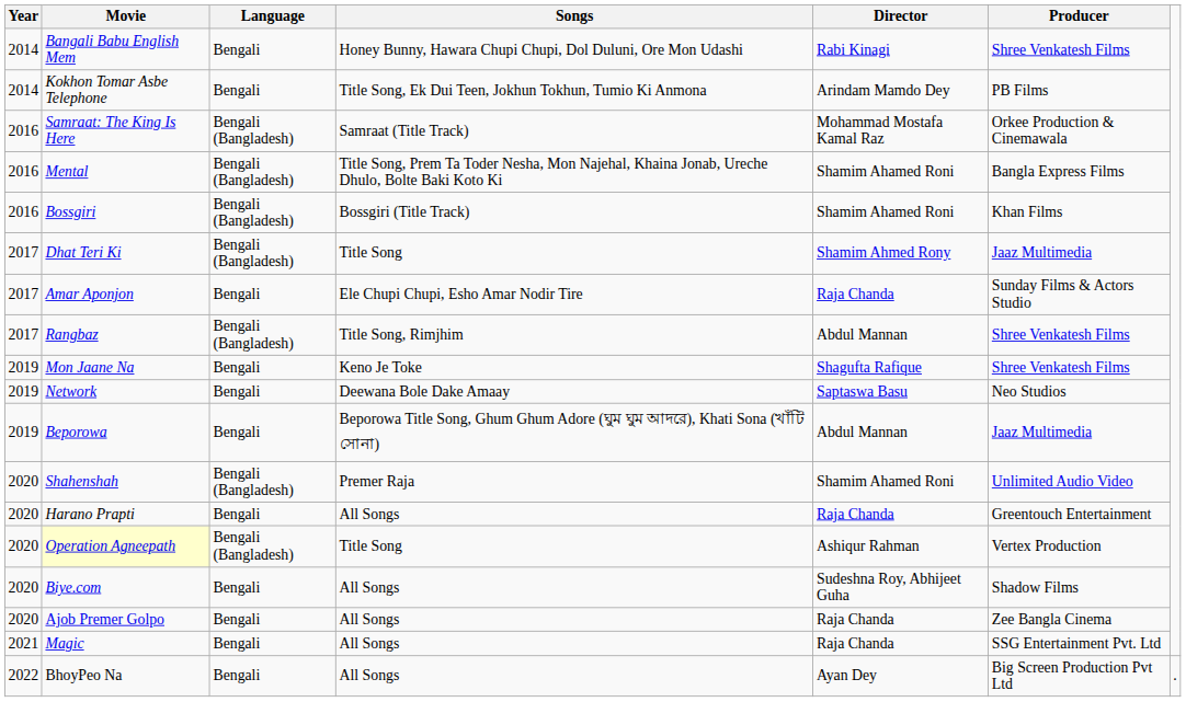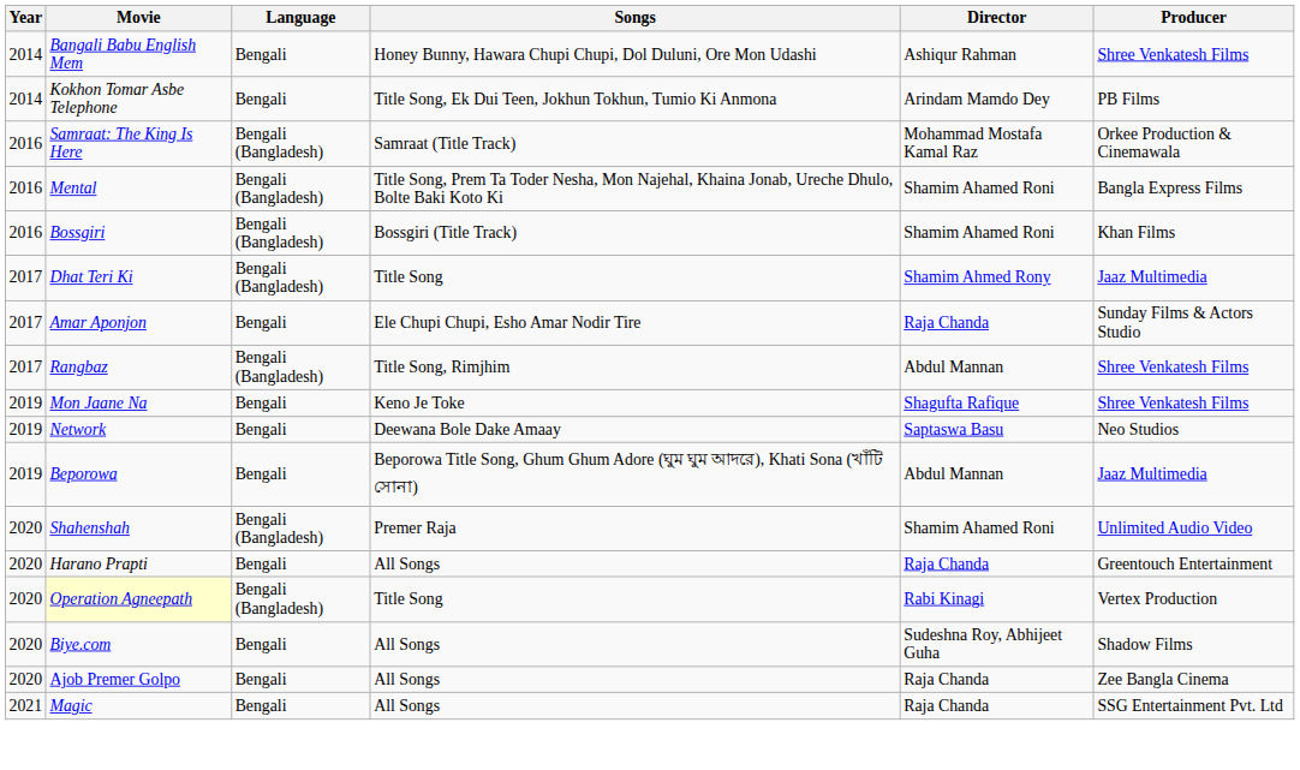Bangali Babu English Mem | Director: Rabi Kinagi -> Ashiqur Rahman
Operation Agneepath | Director: Ashiqur Rahman -> Rabi Kinagi
- row: 2022 | BhoyPeo Na | Bengali | All Songs | Ayan Dey | Big Screen Production Pvt Ltd | .
